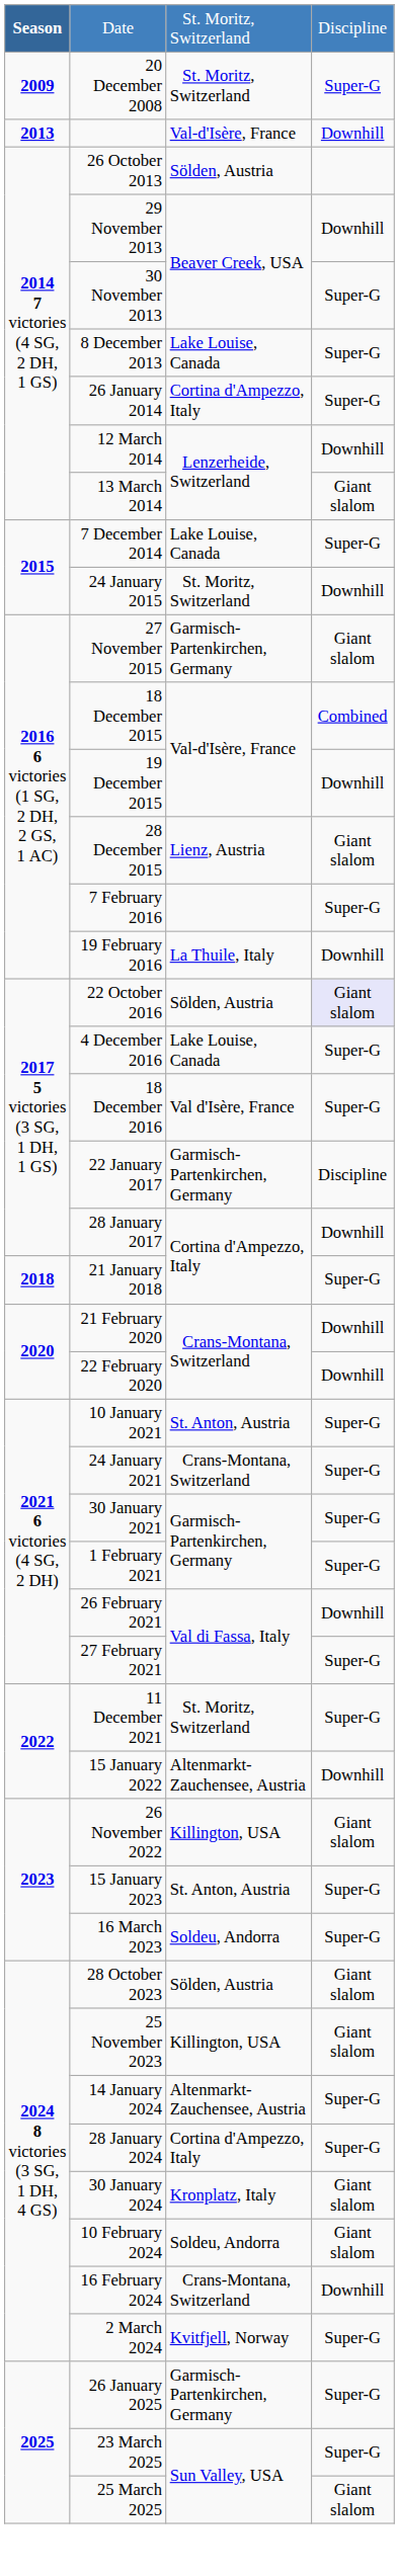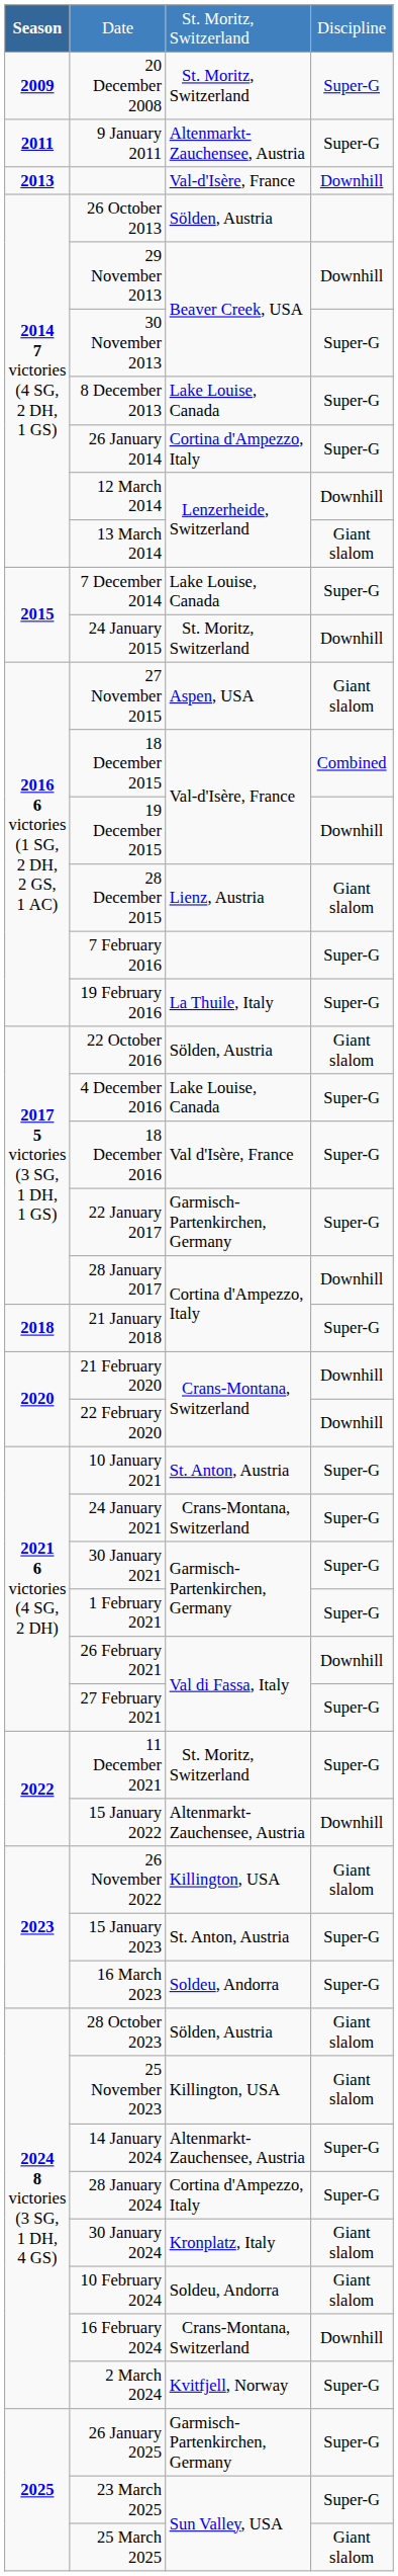+ row: 2011 | 9 January 2011 | Altenmarkt-Zauchensee, Austria | Super-G
27 November 2015 | column 3: Garmisch-Partenkirchen, Germany -> Aspen, USA
19 February 2016 | column 4: Downhill -> Super-G
22 October 2016 | column 4: lavender background -> no background
22 January 2017 | column 4: Discipline -> Super-G
